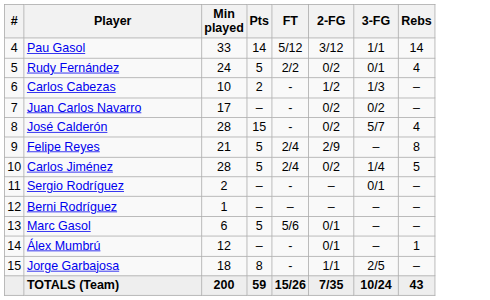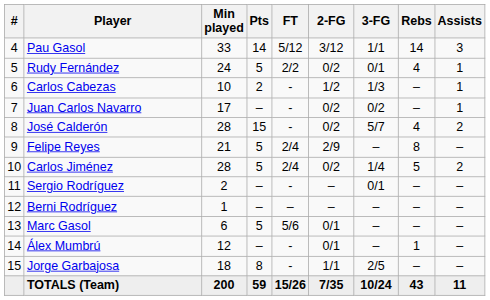+ column: Assists | 3 | 1 | 1 | 1 | 2 | – | 2 | – | – | – | – | – | 11
